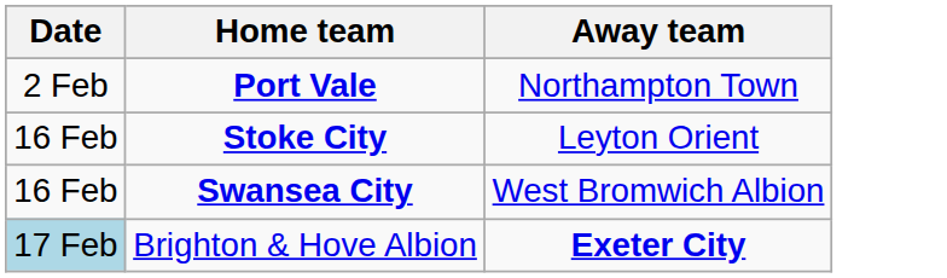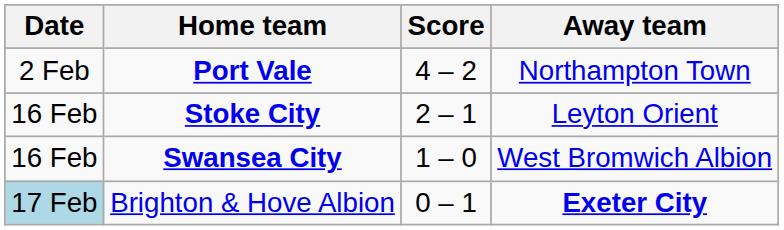+ column: Score | 4 – 2 | 2 – 1 | 1 – 0 | 0 – 1
